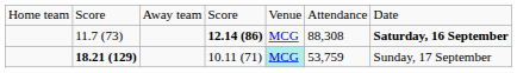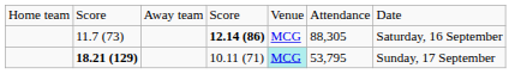11.7 (73) | column 6: 88,308 -> 88,305
11.7 (73) | column 7: bold -> normal
18.21 (129) | column 6: 53,759 -> 53,795
